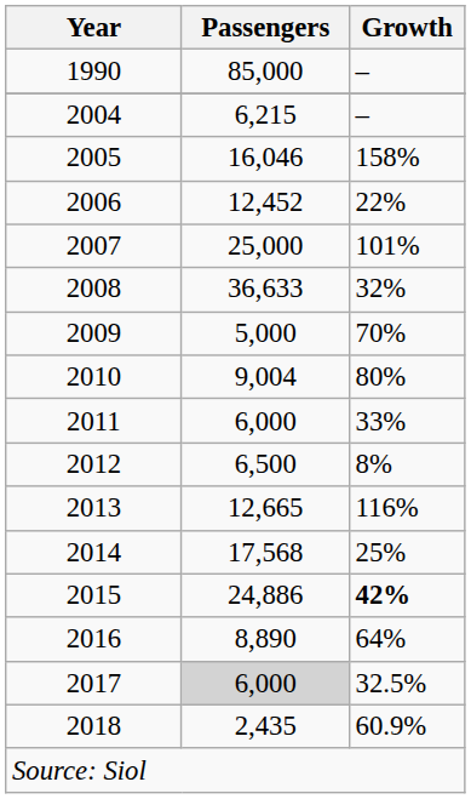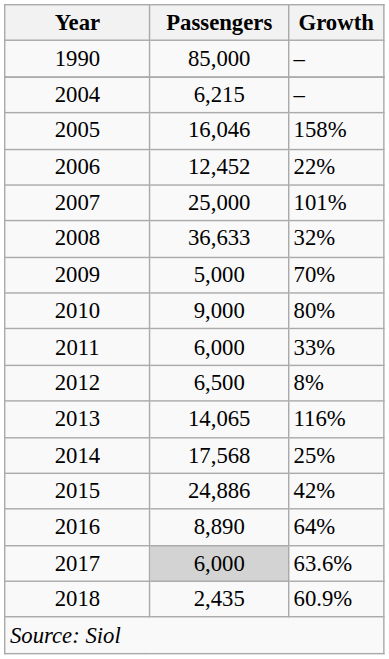2010 | Passengers: 9,004 -> 9,000
2013 | Passengers: 12,665 -> 14,065
2015 | Growth: bold -> normal
2017 | Growth: 32.5% -> 63.6%
